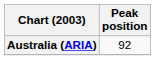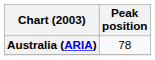Australia (ARIA) | Peak position: 92 -> 78
